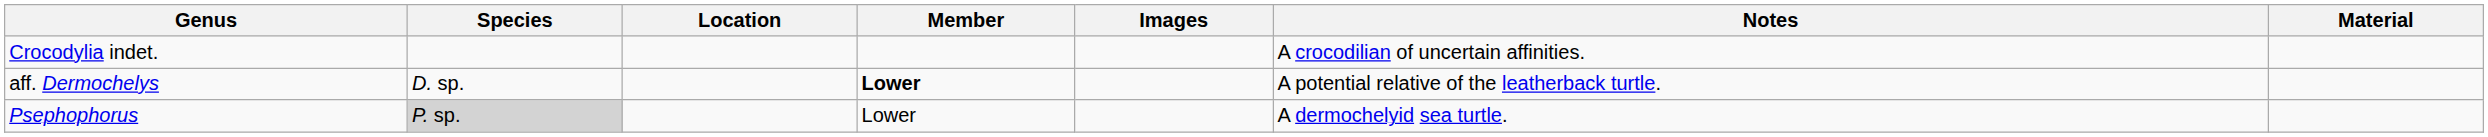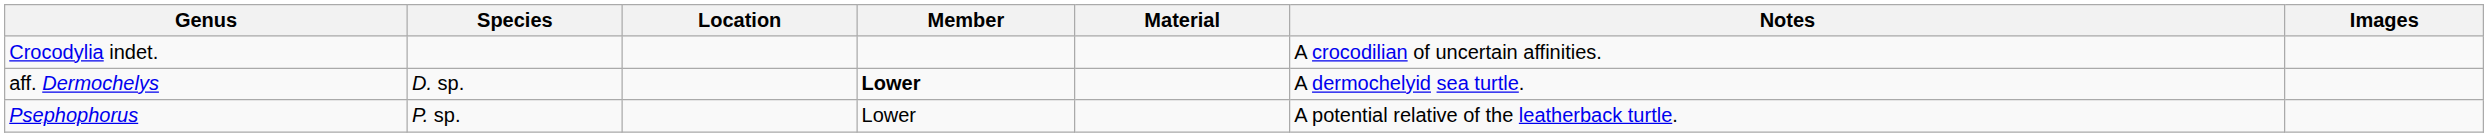columns swapped: Material <-> Images
aff. Dermochelys | Notes: A potential relative of the leatherback turtle. -> A dermochelyid sea turtle.
Psephophorus | Species: lightgrey background -> no background
Psephophorus | Notes: A dermochelyid sea turtle. -> A potential relative of the leatherback turtle.
